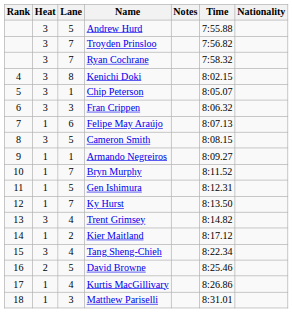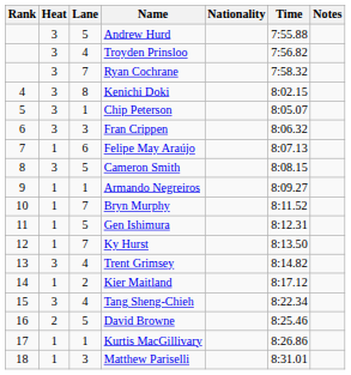columns swapped: Nationality <-> Notes
Troyden Prinsloo | Lane: 7 -> 4
Kurtis MacGillivary | Lane: 4 -> 1
